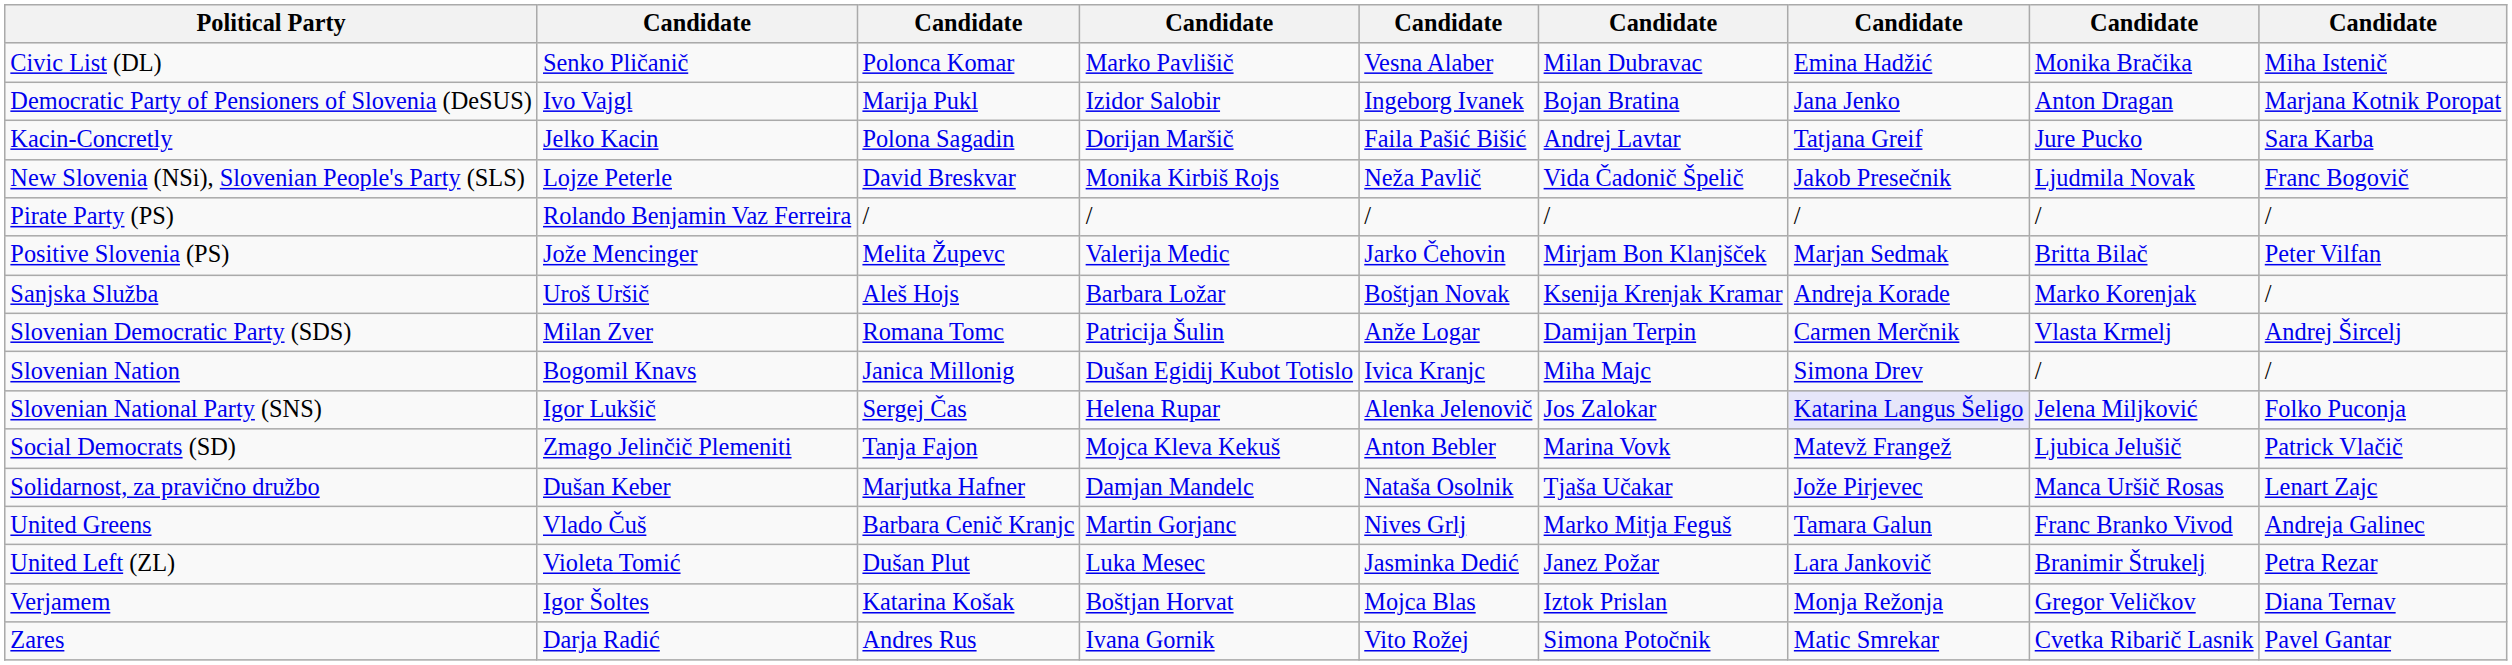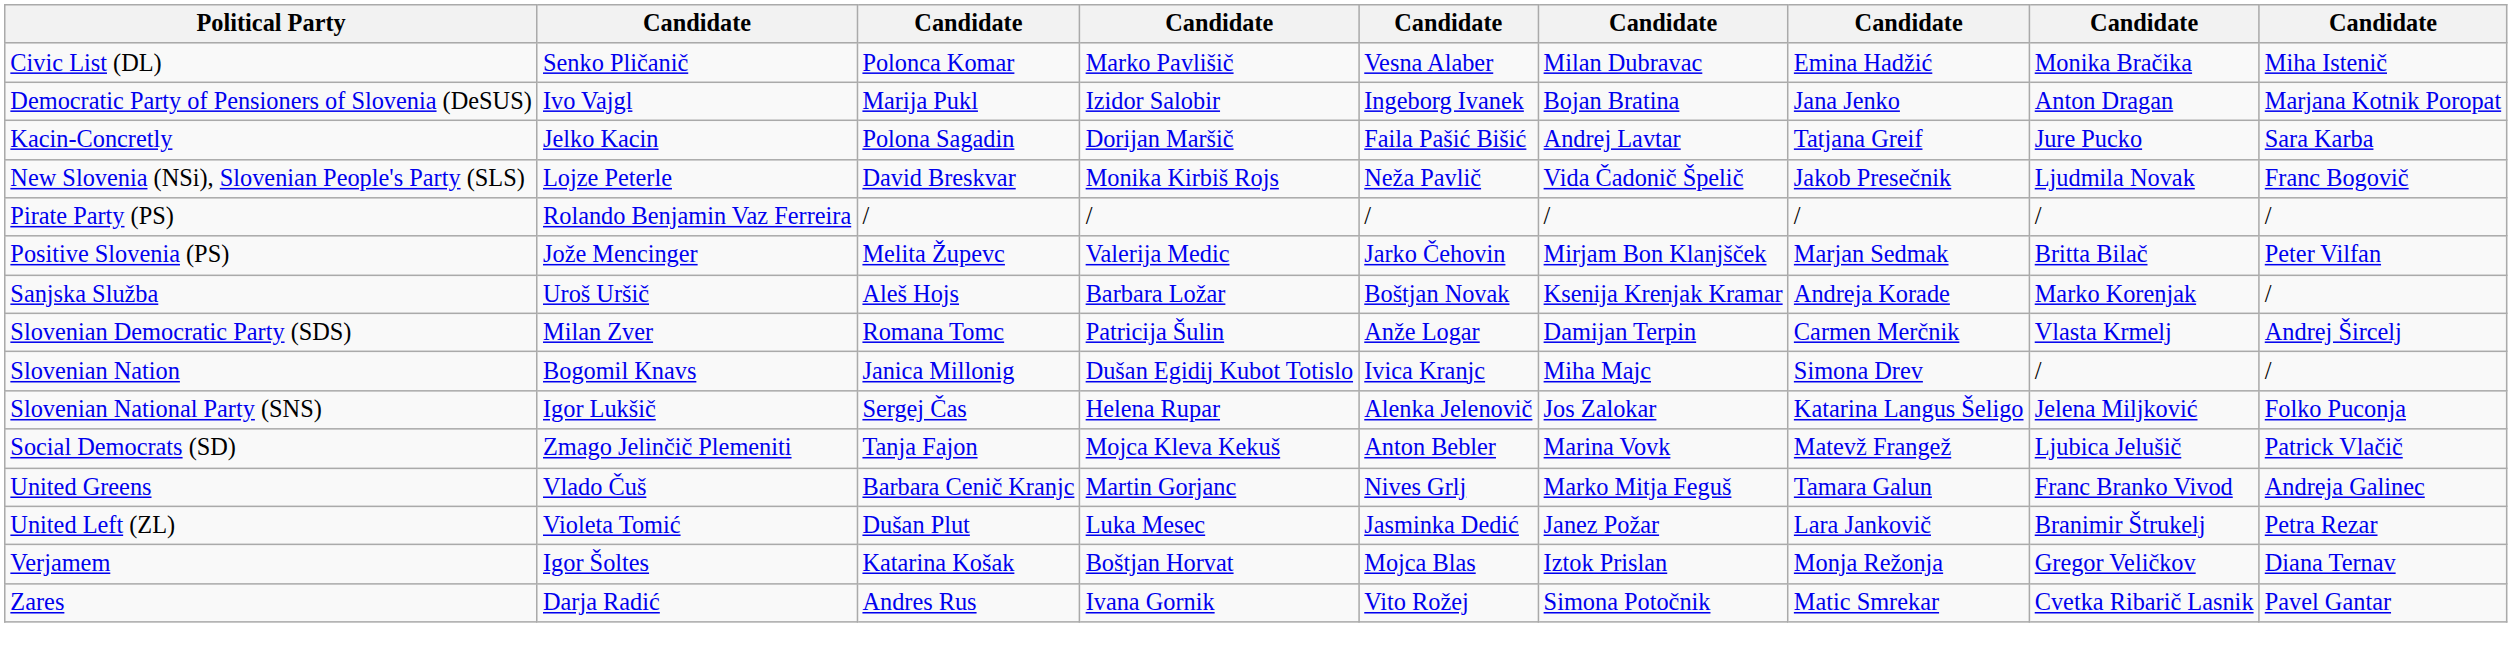Slovenian National Party (SNS) | column 7: lavender background -> no background
- row: Solidarnost, za pravično družbo | Dušan Keber | Marjutka Hafner | Damjan Mandelc | Nataša Osolnik | Tjaša Učakar | Jože Pirjevec | Manca Uršič Rosas | Lenart Zajc
